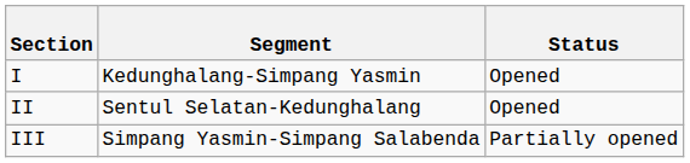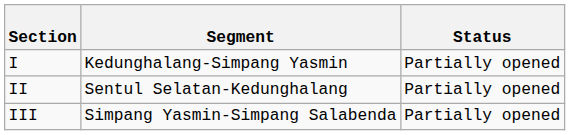I | Status: Opened -> Partially opened
II | Status: Opened -> Partially opened
